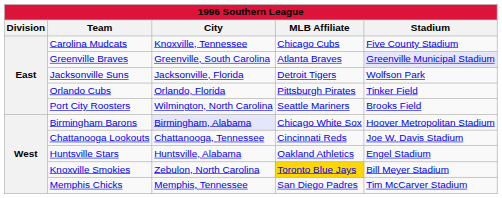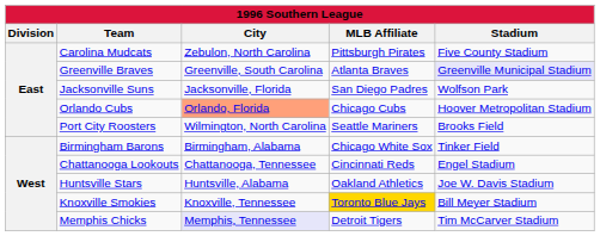Carolina Mudcats | City: Knoxville, Tennessee -> Zebulon, North Carolina
Carolina Mudcats | MLB Affiliate: Chicago Cubs -> Pittsburgh Pirates
Jacksonville Suns | MLB Affiliate: Detroit Tigers -> San Diego Padres
Orlando Cubs | City: no background -> lightsalmon background
Orlando Cubs | MLB Affiliate: Pittsburgh Pirates -> Chicago Cubs
Orlando Cubs | Stadium: Tinker Field -> Hoover Metropolitan Stadium
Birmingham Barons | City: lavender background -> no background
Birmingham Barons | Stadium: Hoover Metropolitan Stadium -> Tinker Field
Chattanooga Lookouts | Stadium: Joe W. Davis Stadium -> Engel Stadium
Huntsville Stars | Stadium: Engel Stadium -> Joe W. Davis Stadium
Knoxville Smokies | City: Zebulon, North Carolina -> Knoxville, Tennessee
Memphis Chicks | City: no background -> lavender background
Memphis Chicks | MLB Affiliate: San Diego Padres -> Detroit Tigers
